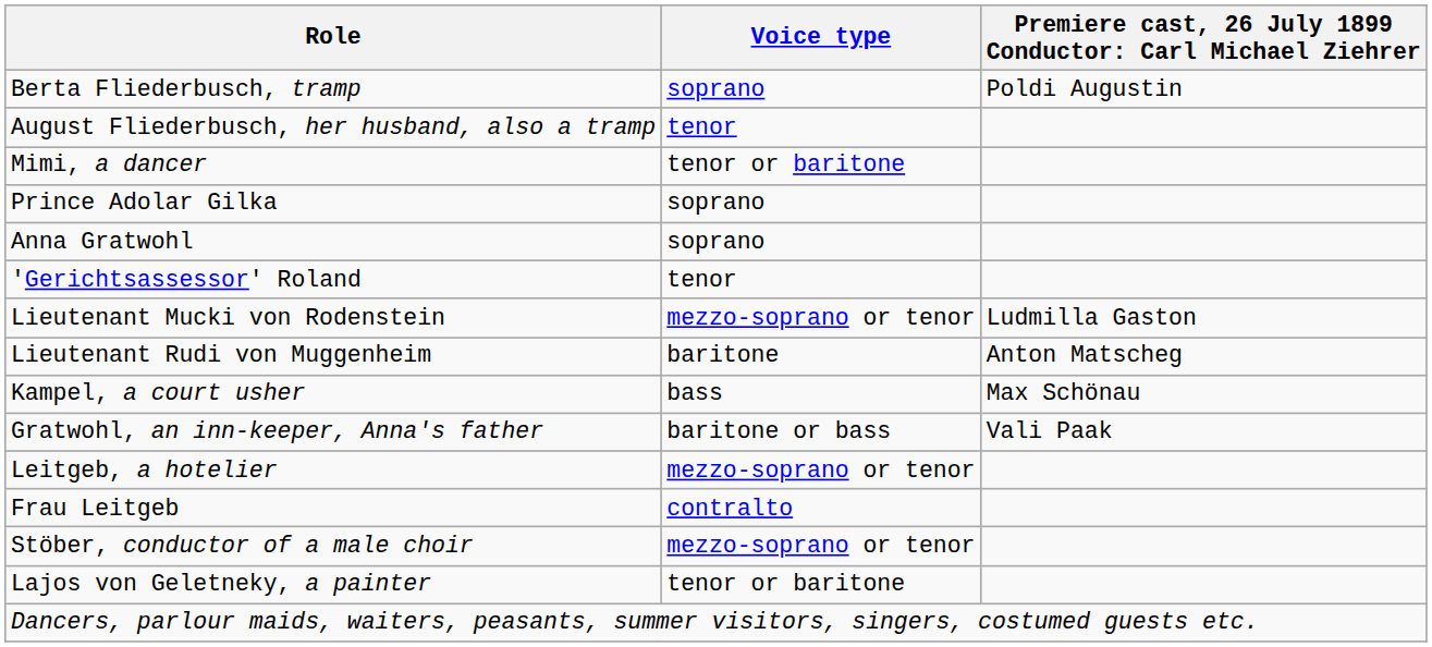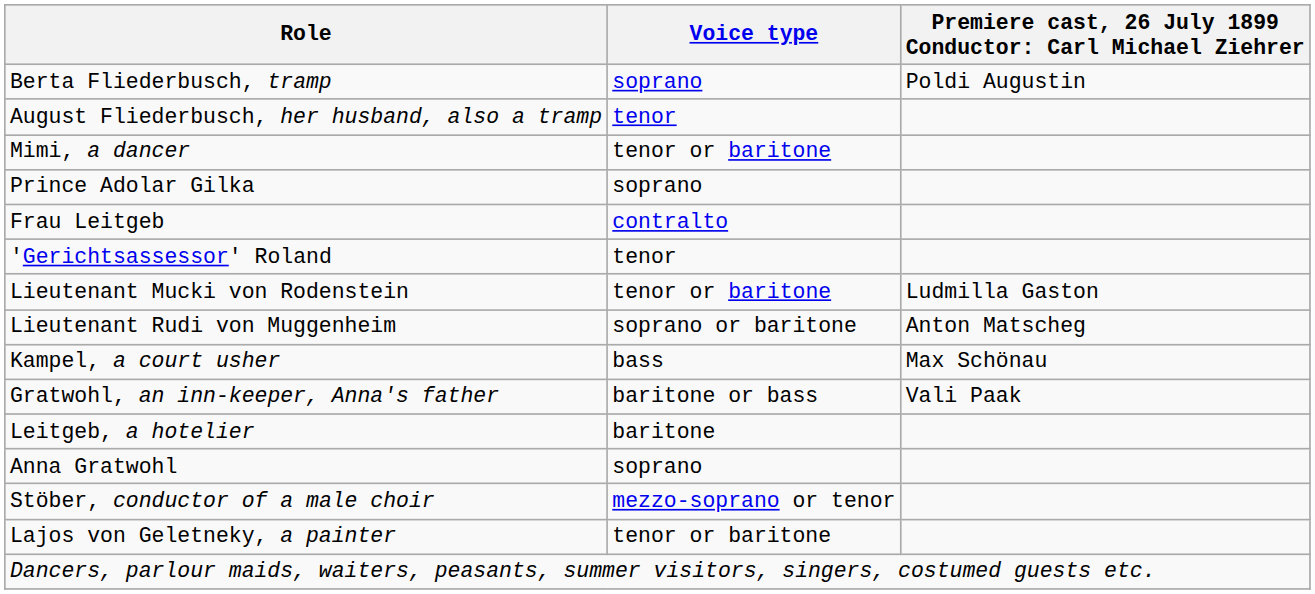rows swapped: Anna Gratwohl <-> Frau Leitgeb
Lieutenant Mucki von Rodenstein | Voice type: mezzo-soprano or tenor -> tenor or baritone
Lieutenant Rudi von Muggenheim | Voice type: baritone -> soprano or baritone
Leitgeb, a hotelier | Voice type: mezzo-soprano or tenor -> baritone
